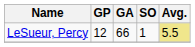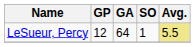LeSueur, Percy | GA: 66 -> 64
